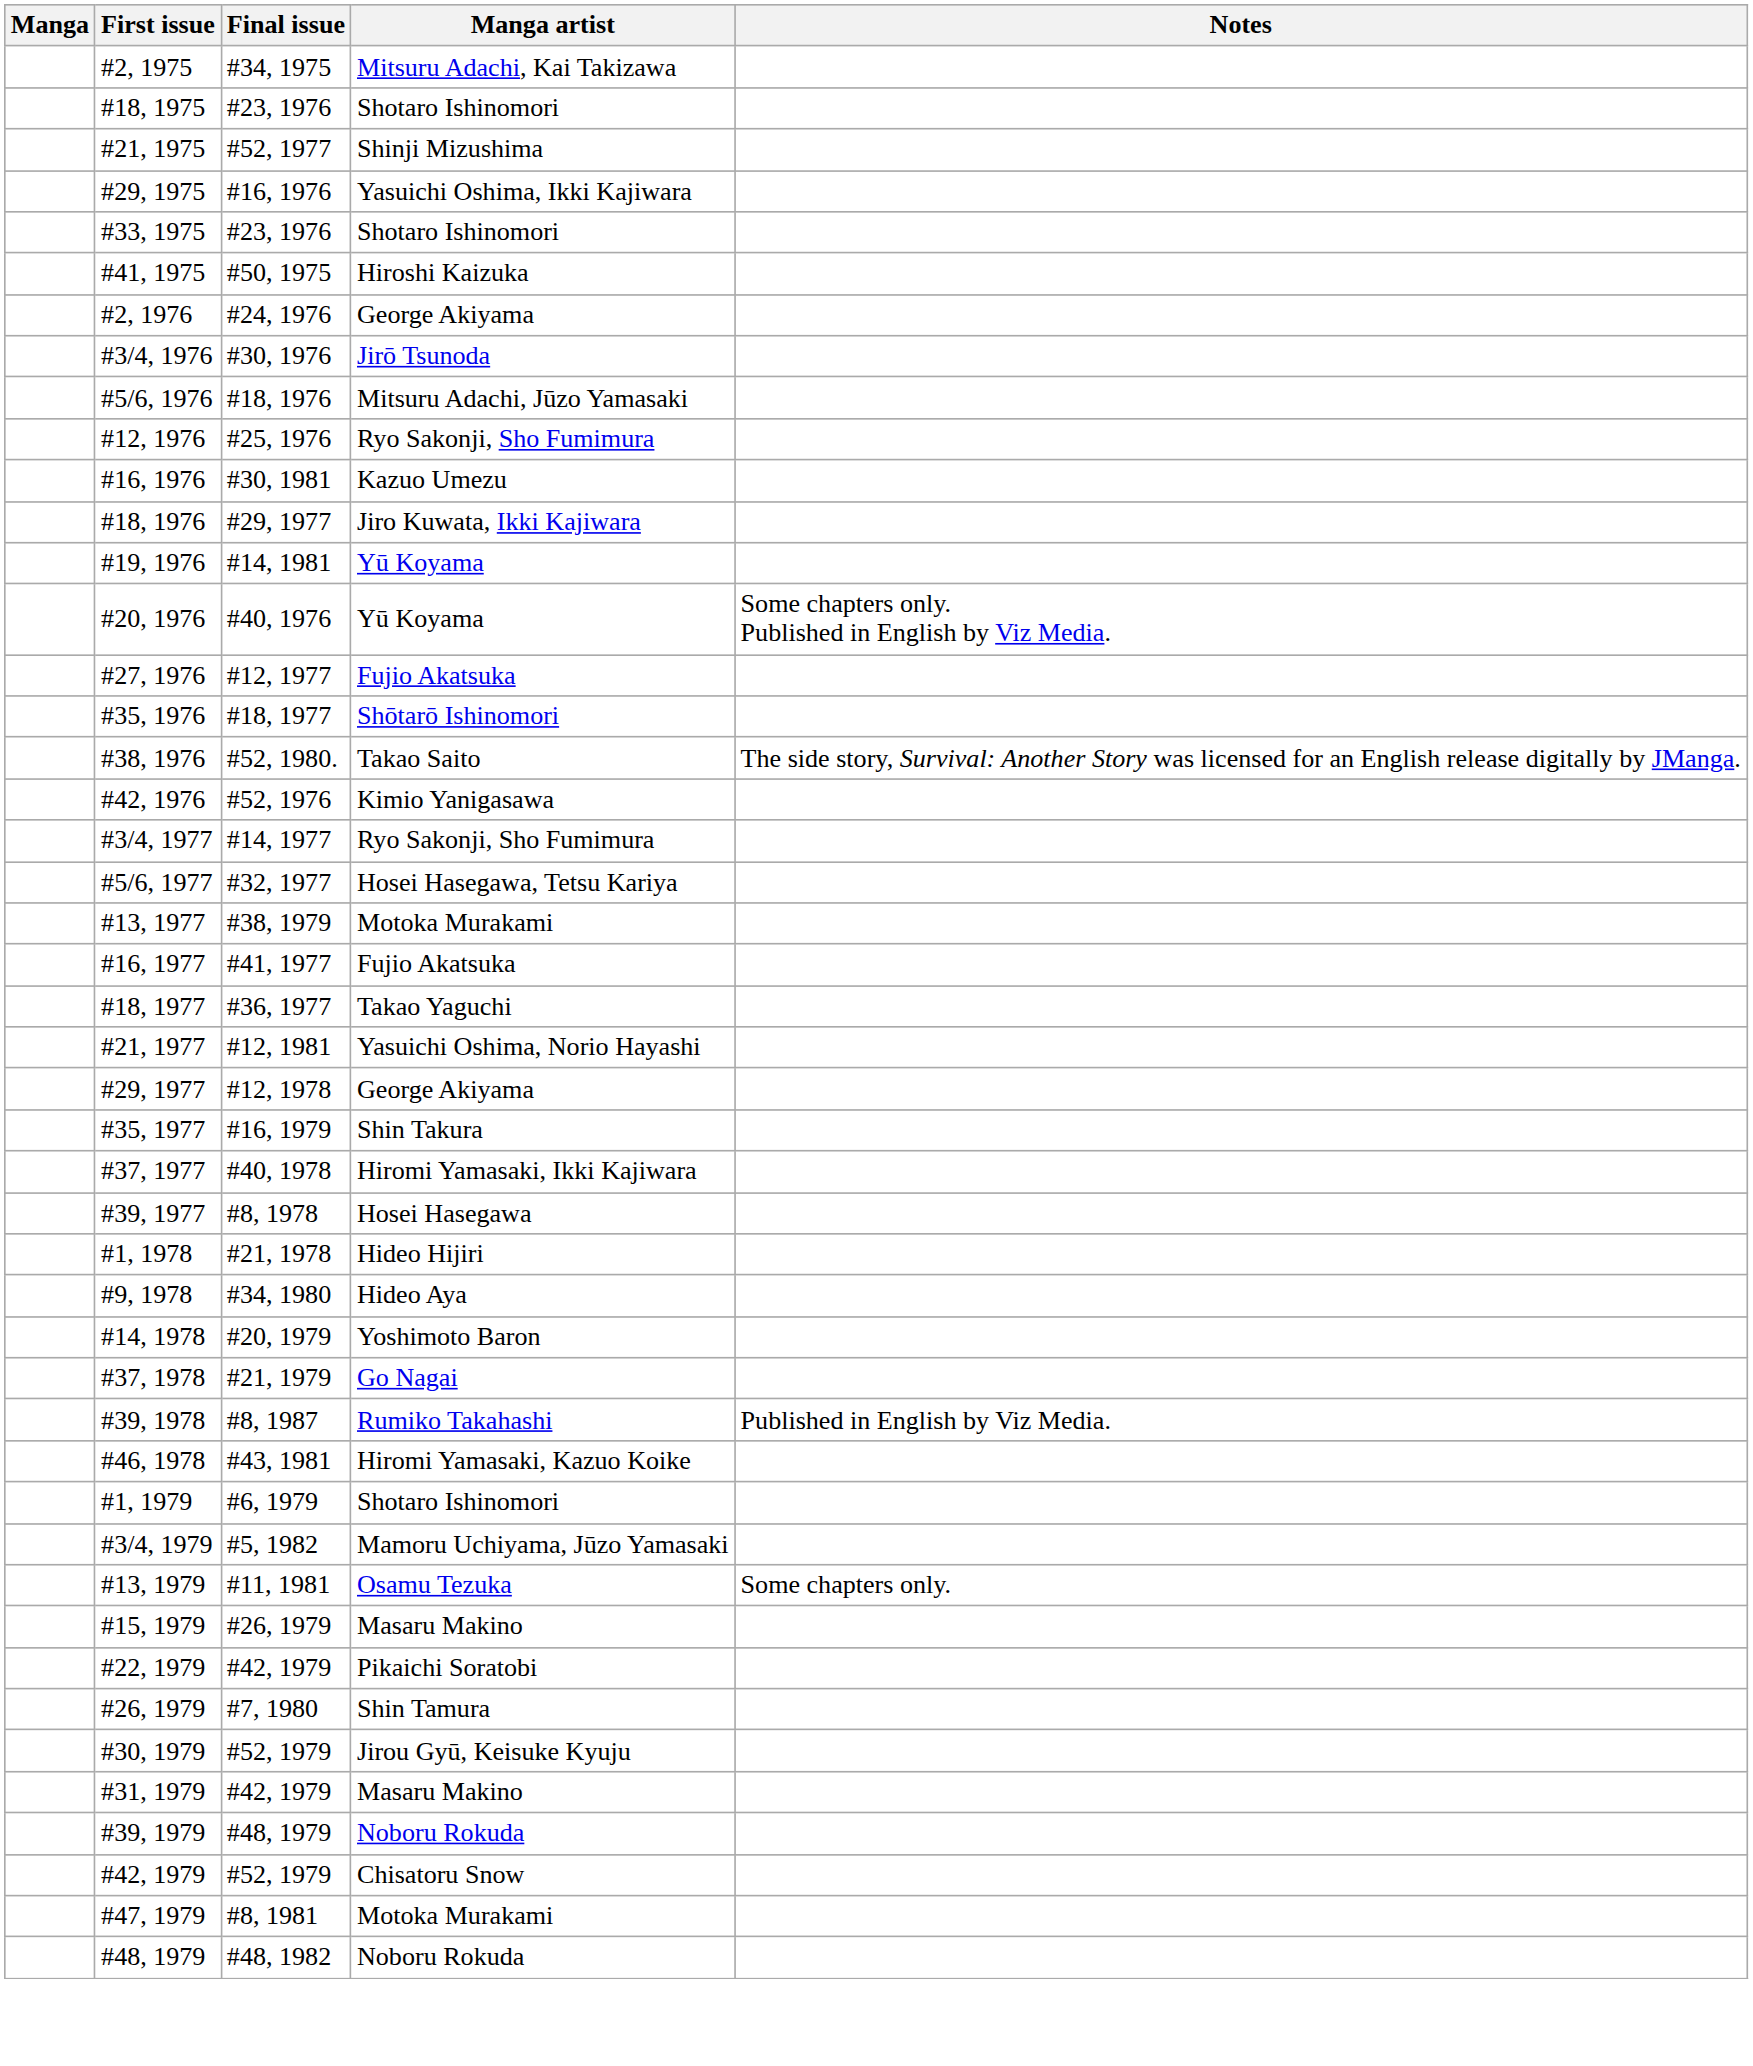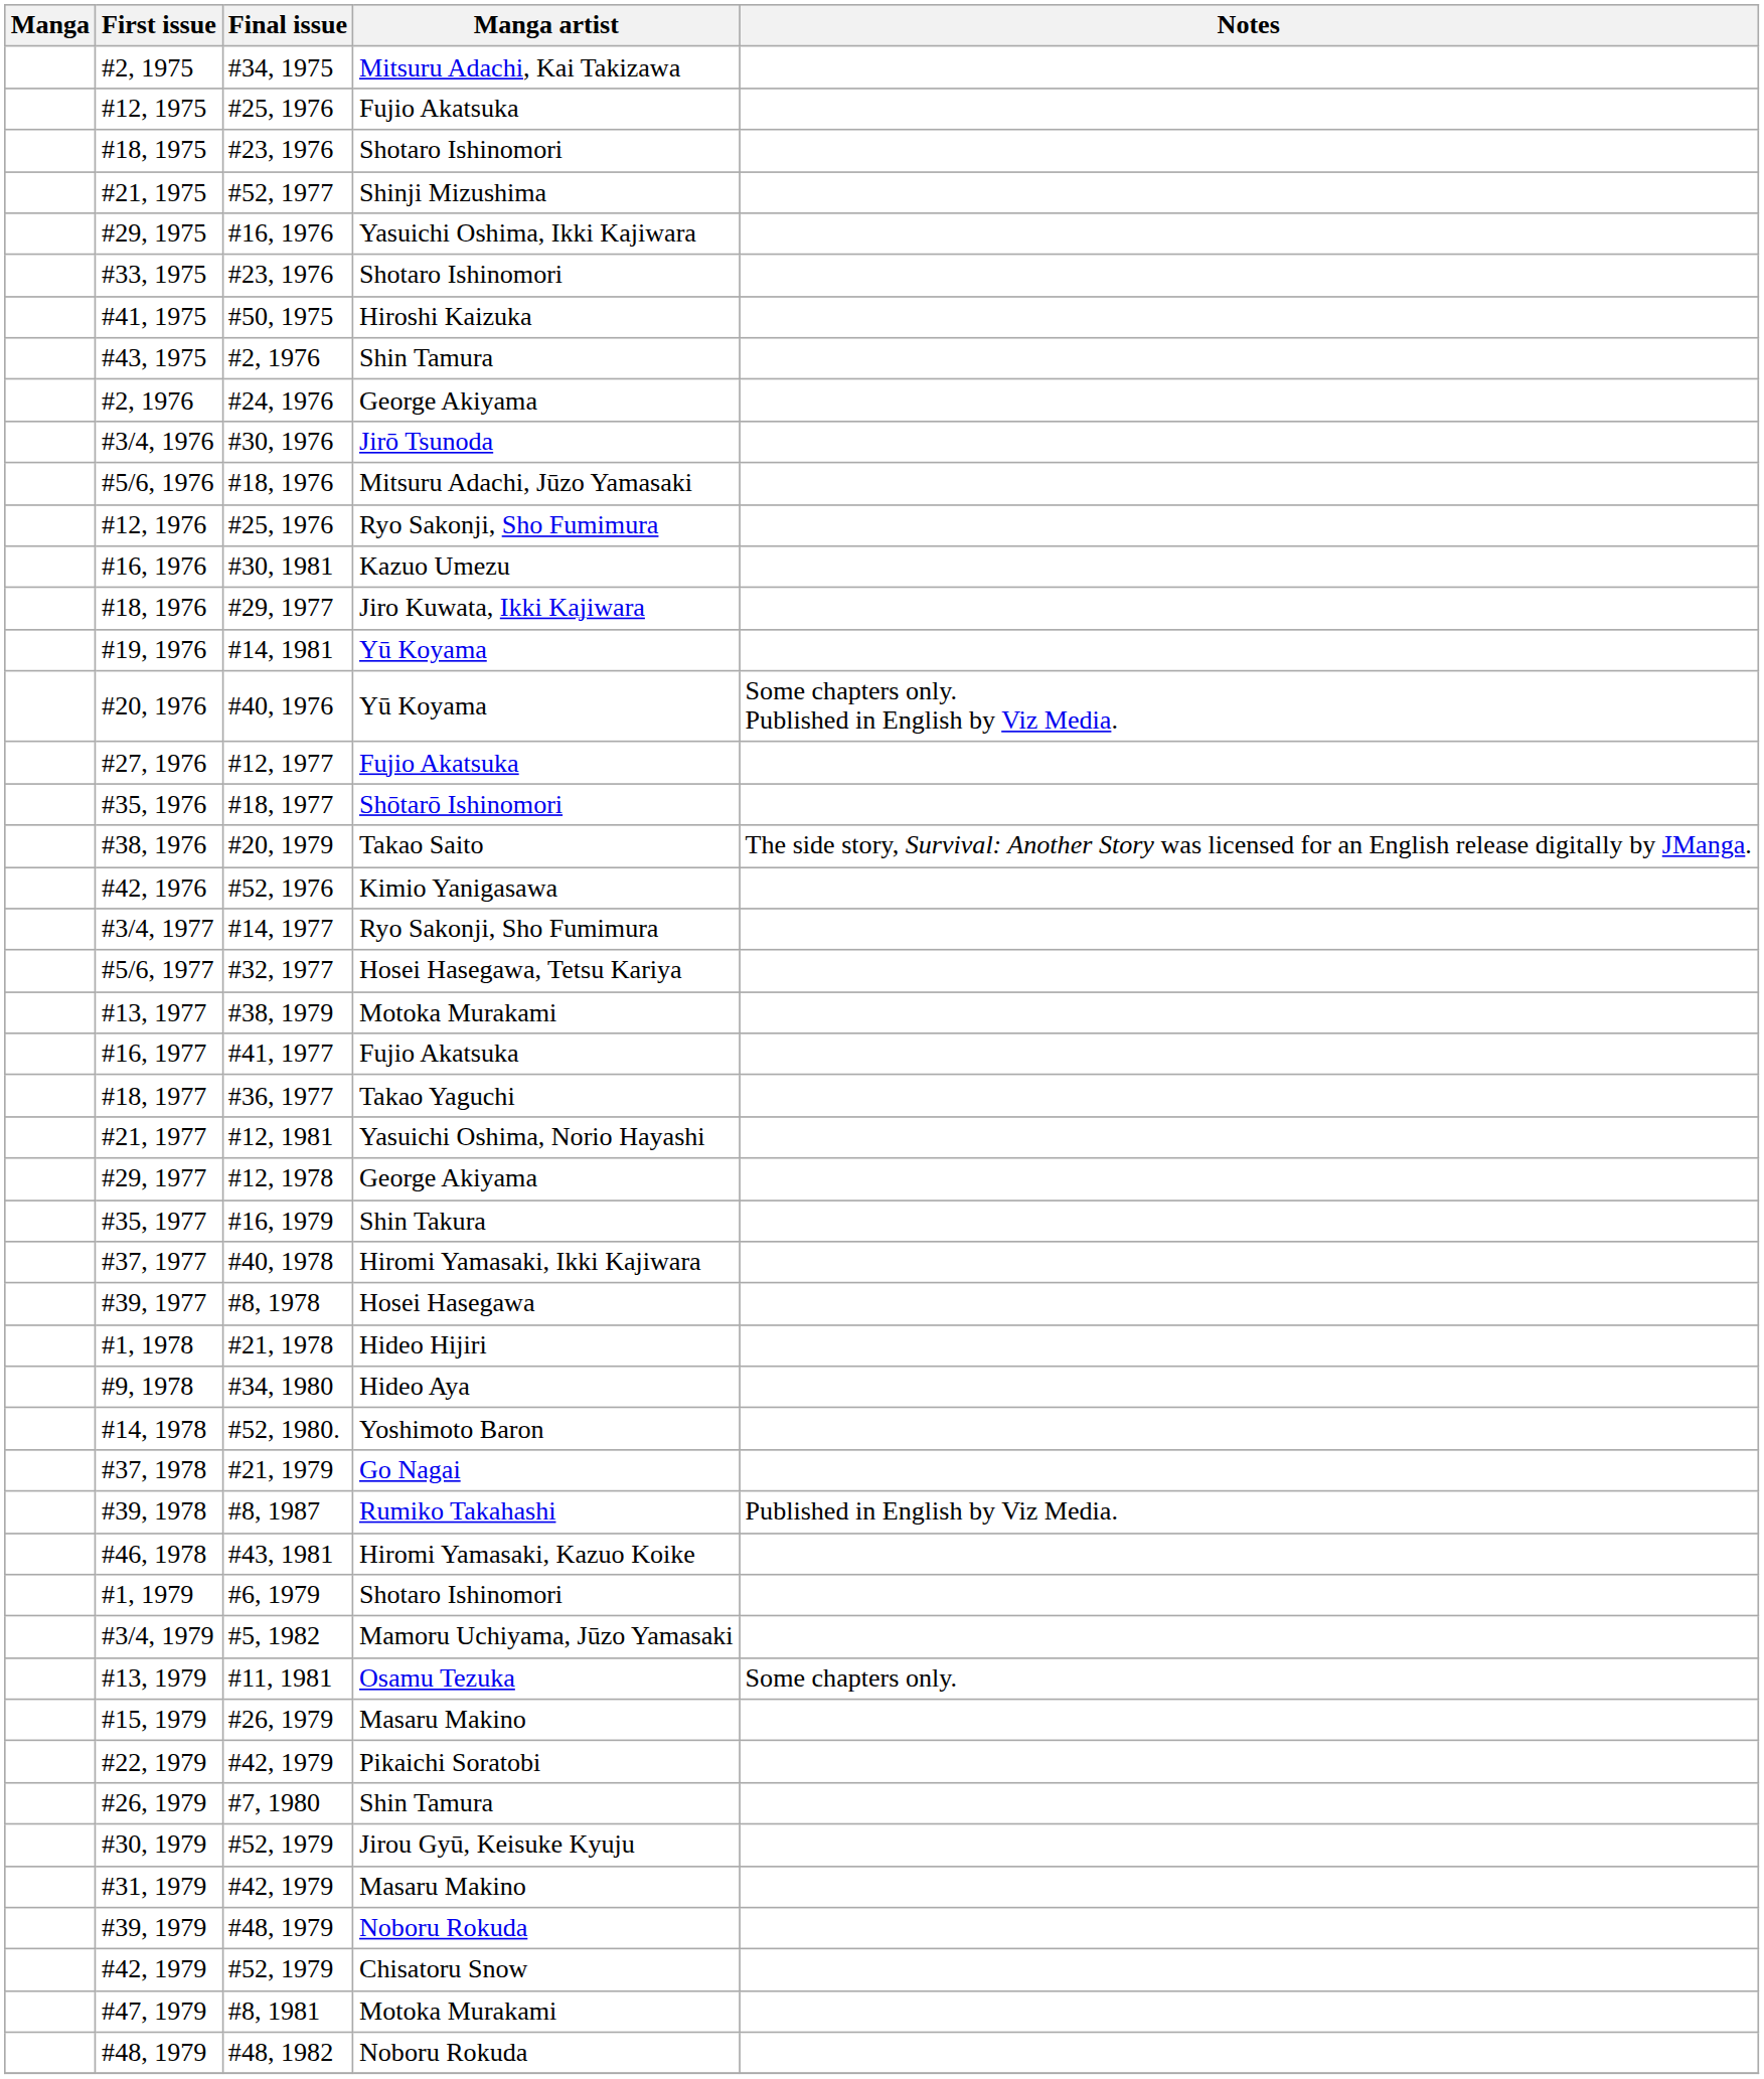+ row: #12, 1975 | #25, 1976 | Fujio Akatsuka
+ row: #43, 1975 | #2, 1976 | Shin Tamura
#38, 1976 | Final issue: #52, 1980. -> #20, 1979
#14, 1978 | Final issue: #20, 1979 -> #52, 1980.
